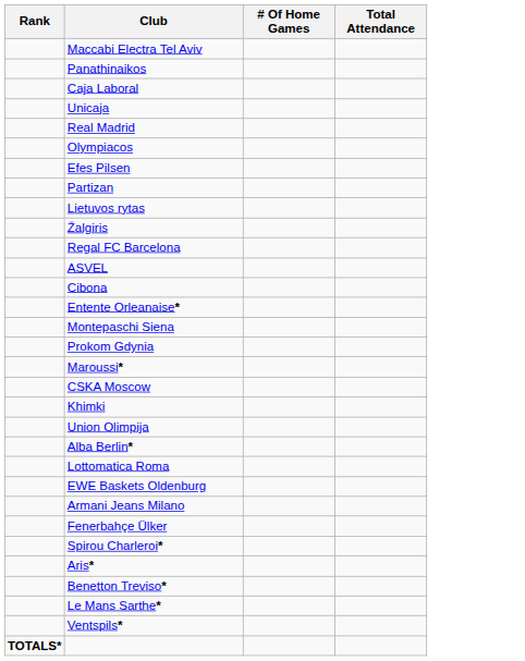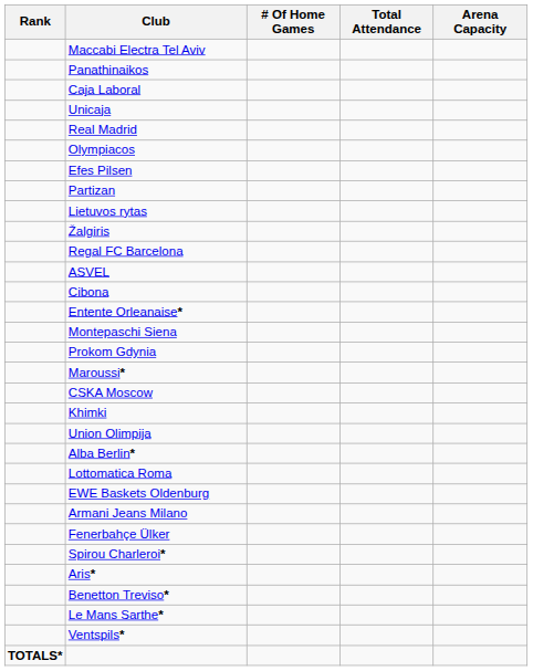+ column: Arena Capacity
